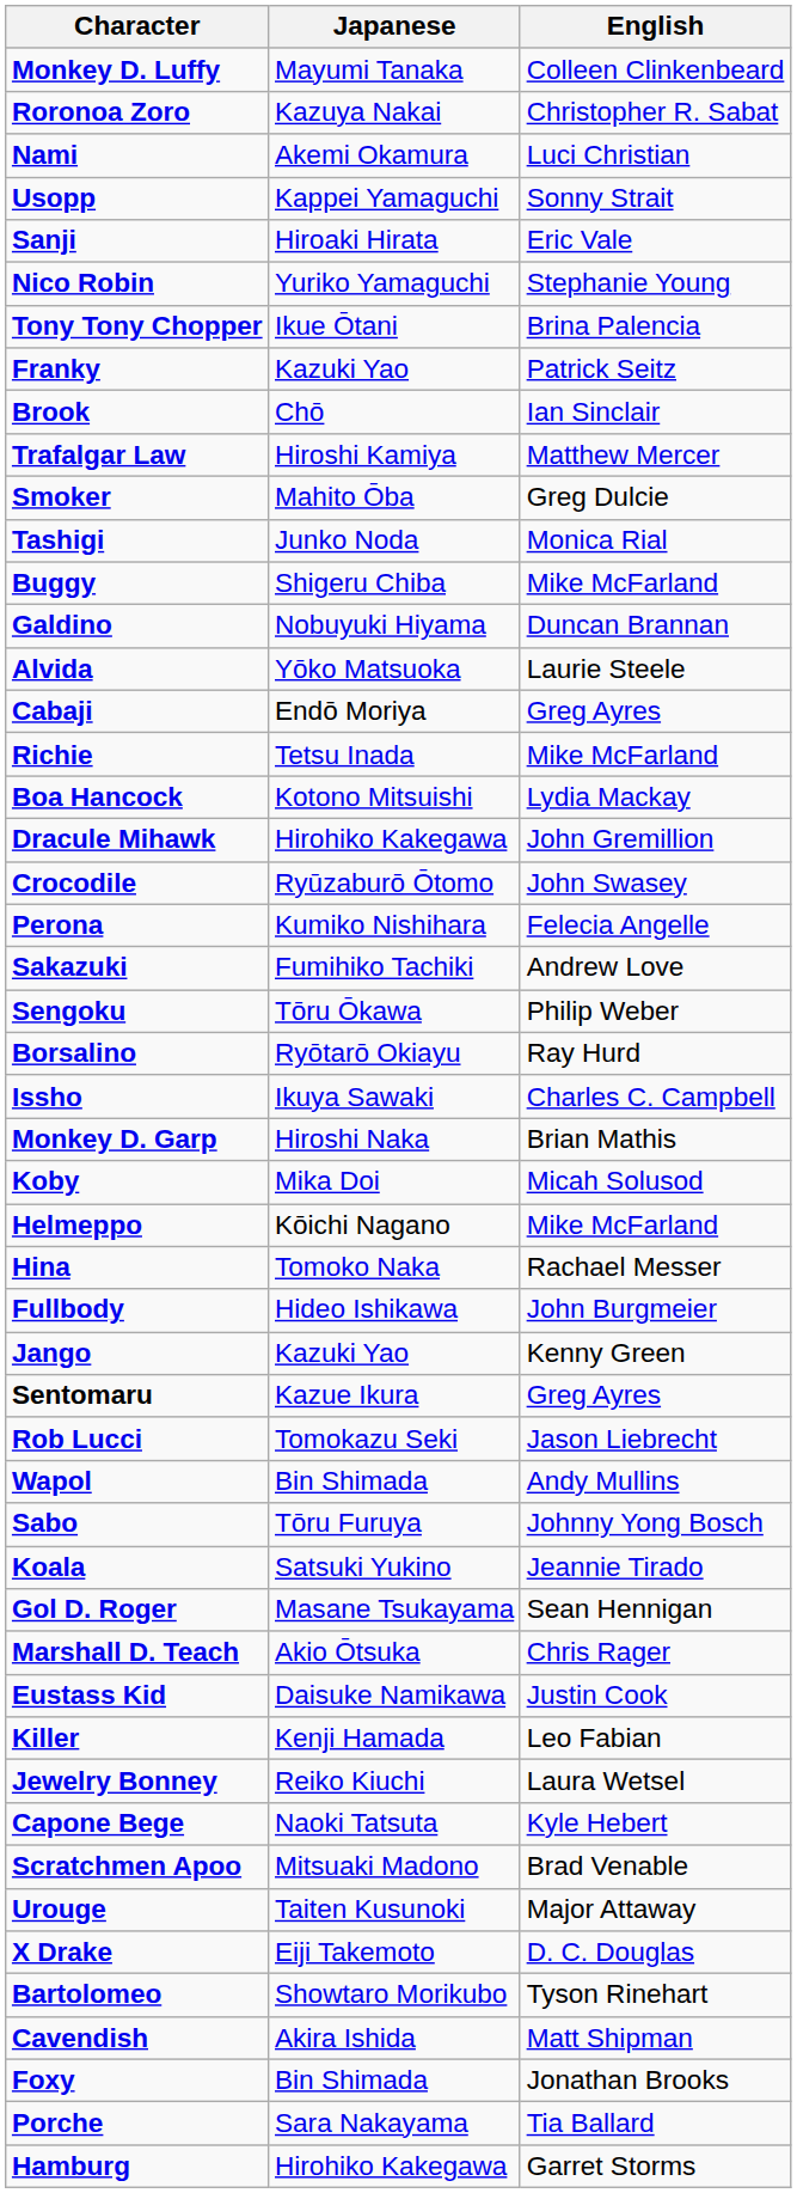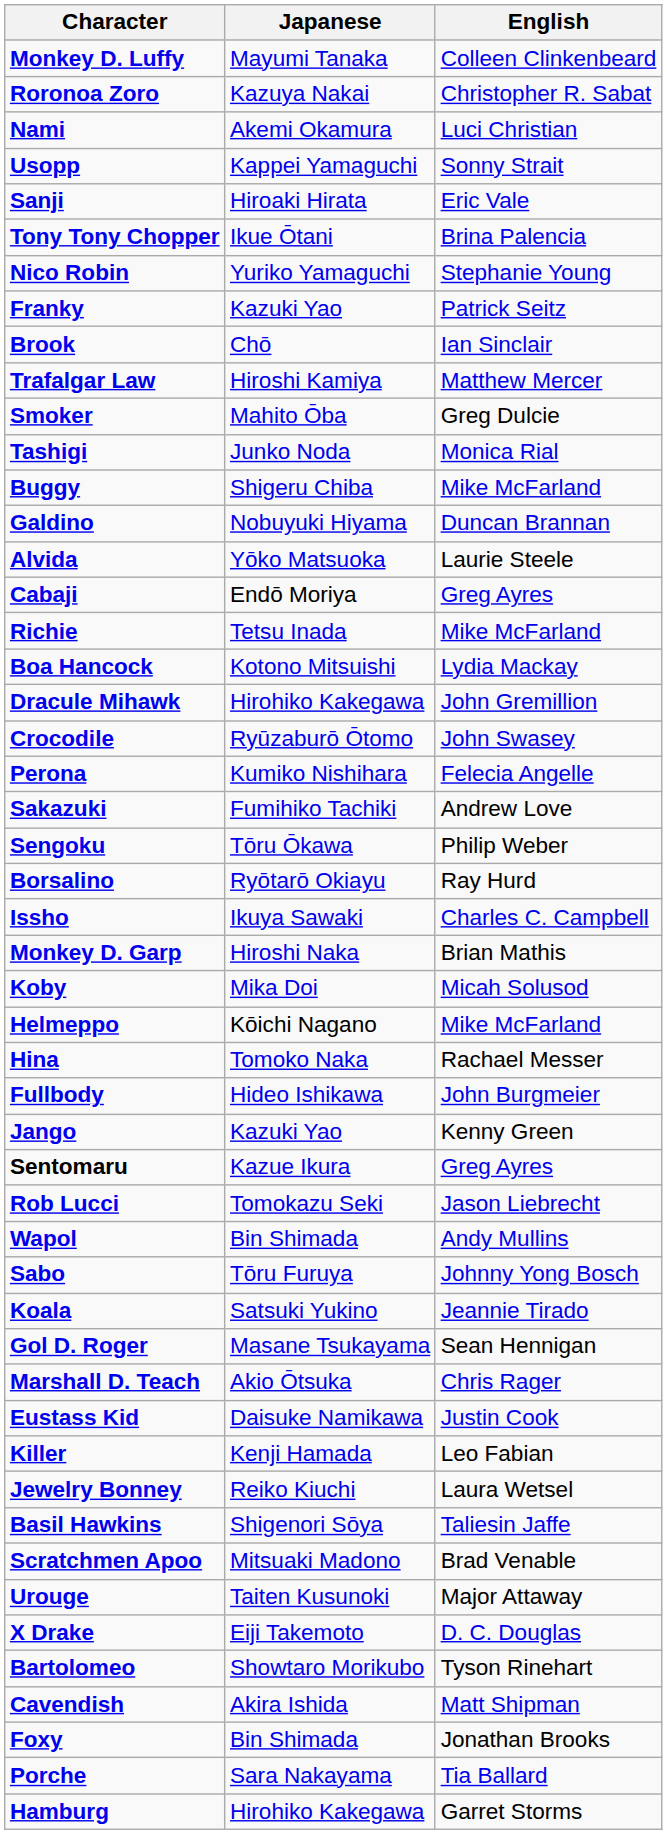rows swapped: Tony Tony Chopper <-> Nico Robin
- row: Capone Bege | Naoki Tatsuta | Kyle Hebert
+ row: Basil Hawkins | Shigenori Sōya | Taliesin Jaffe
